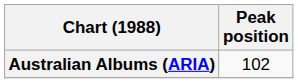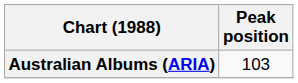Australian Albums (ARIA) | Peak position: 102 -> 103
